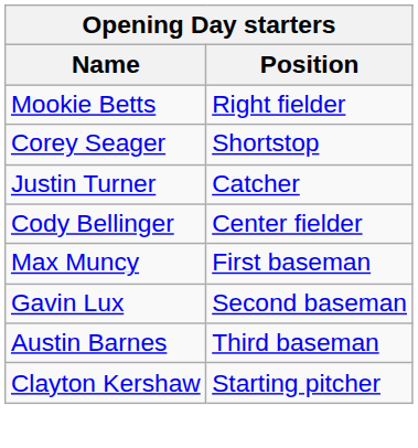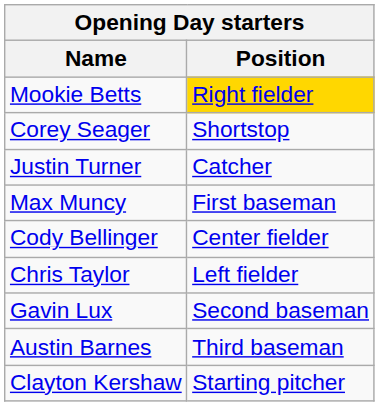Mookie Betts | Position: no background -> gold background
rows swapped: Cody Bellinger <-> Max Muncy
+ row: Chris Taylor | Left fielder
